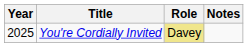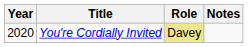You're Cordially Invited | Year: 2025 -> 2020
